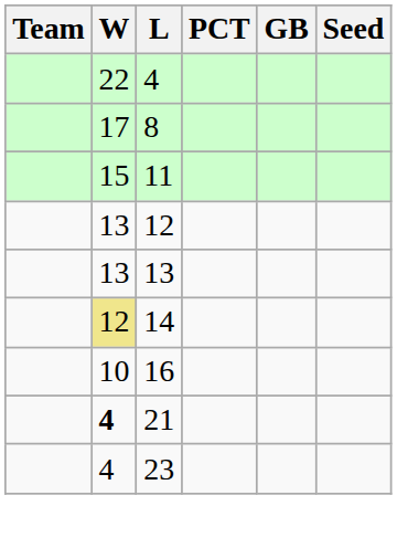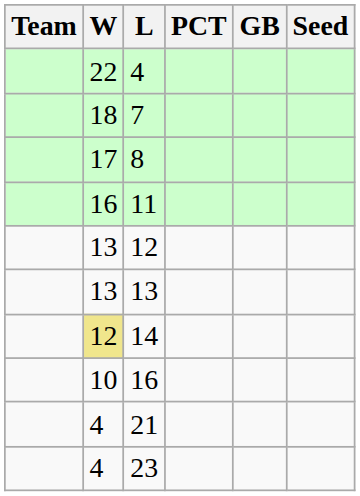+ row: 18 | 7
11 | W: 15 -> 16
21 | W: bold -> normal
